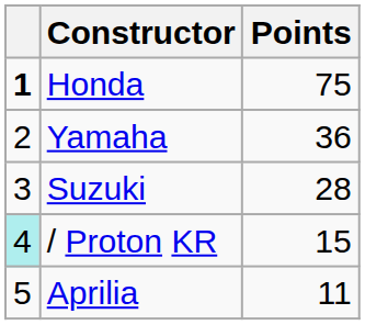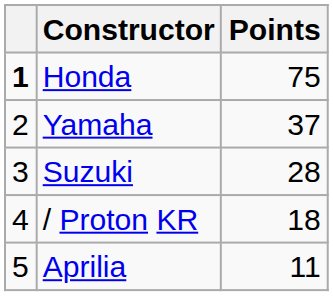Yamaha | Points: 36 -> 37
/ Proton KR | column 1: paleturquoise background -> no background
/ Proton KR | Points: 15 -> 18
